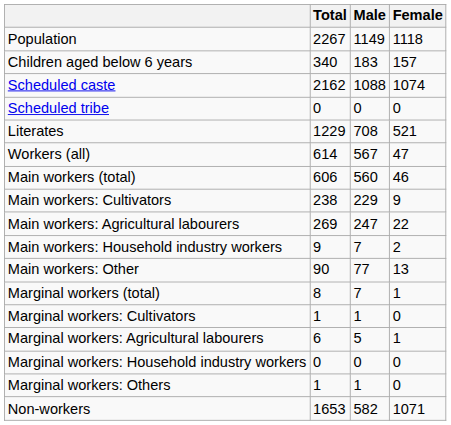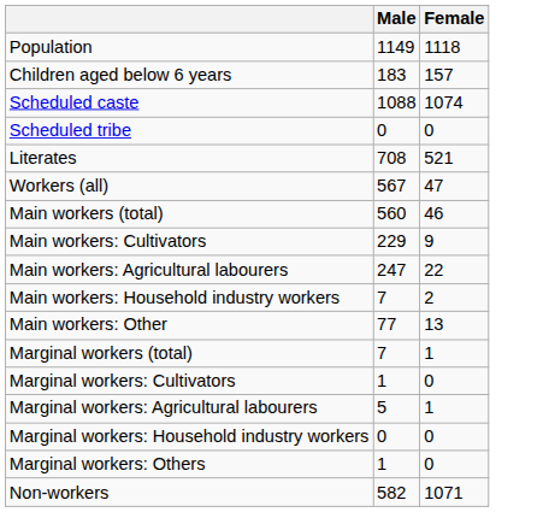- column: Total | 2267 | 340 | 2162 | 0 | 1229 | 614 | 606 | 238 | 269 | 9 | 90 | 8 | 1 | 6 | 0 | 1 | 1653
